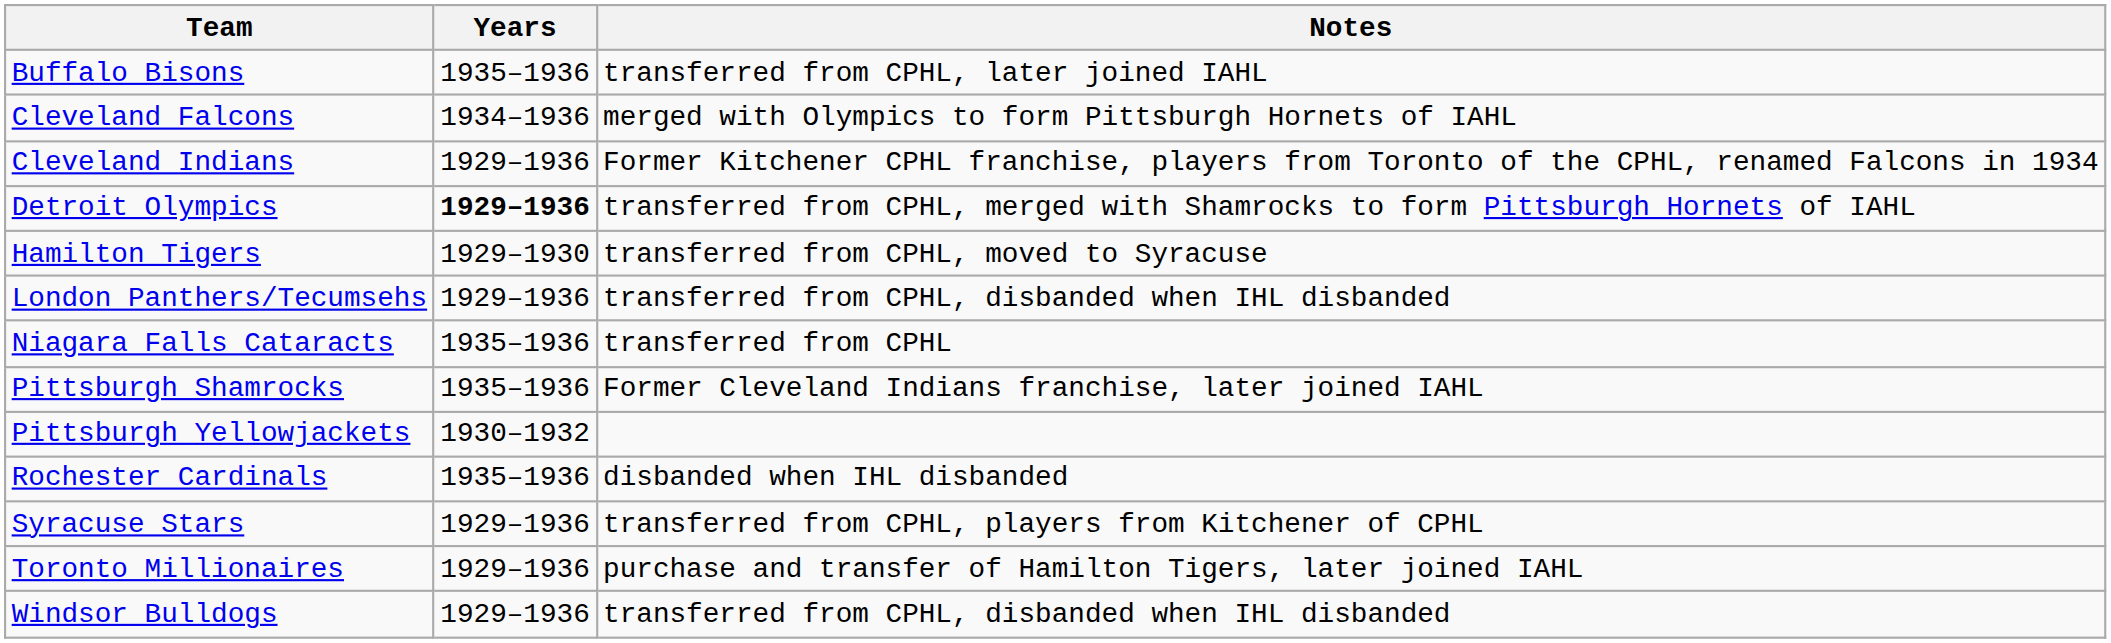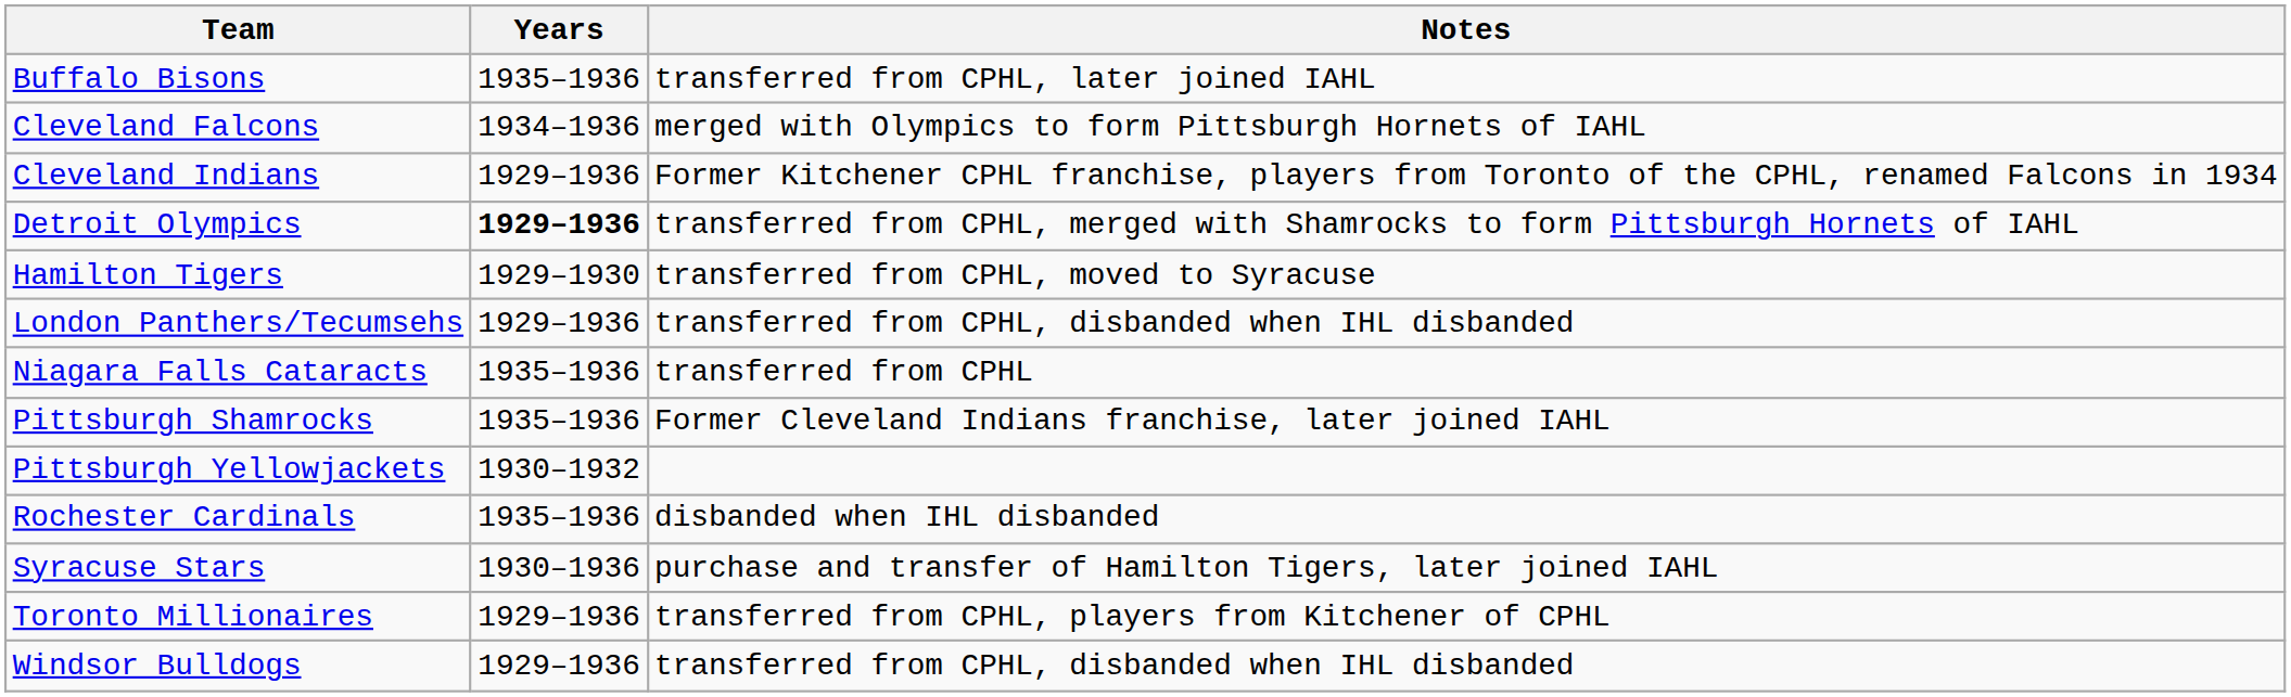Syracuse Stars | Years: 1929–1936 -> 1930–1936
Syracuse Stars | Notes: transferred from CPHL, players from Kitchener of CPHL -> purchase and transfer of Hamilton Tigers, later joined IAHL
Toronto Millionaires | Notes: purchase and transfer of Hamilton Tigers, later joined IAHL -> transferred from CPHL, players from Kitchener of CPHL
